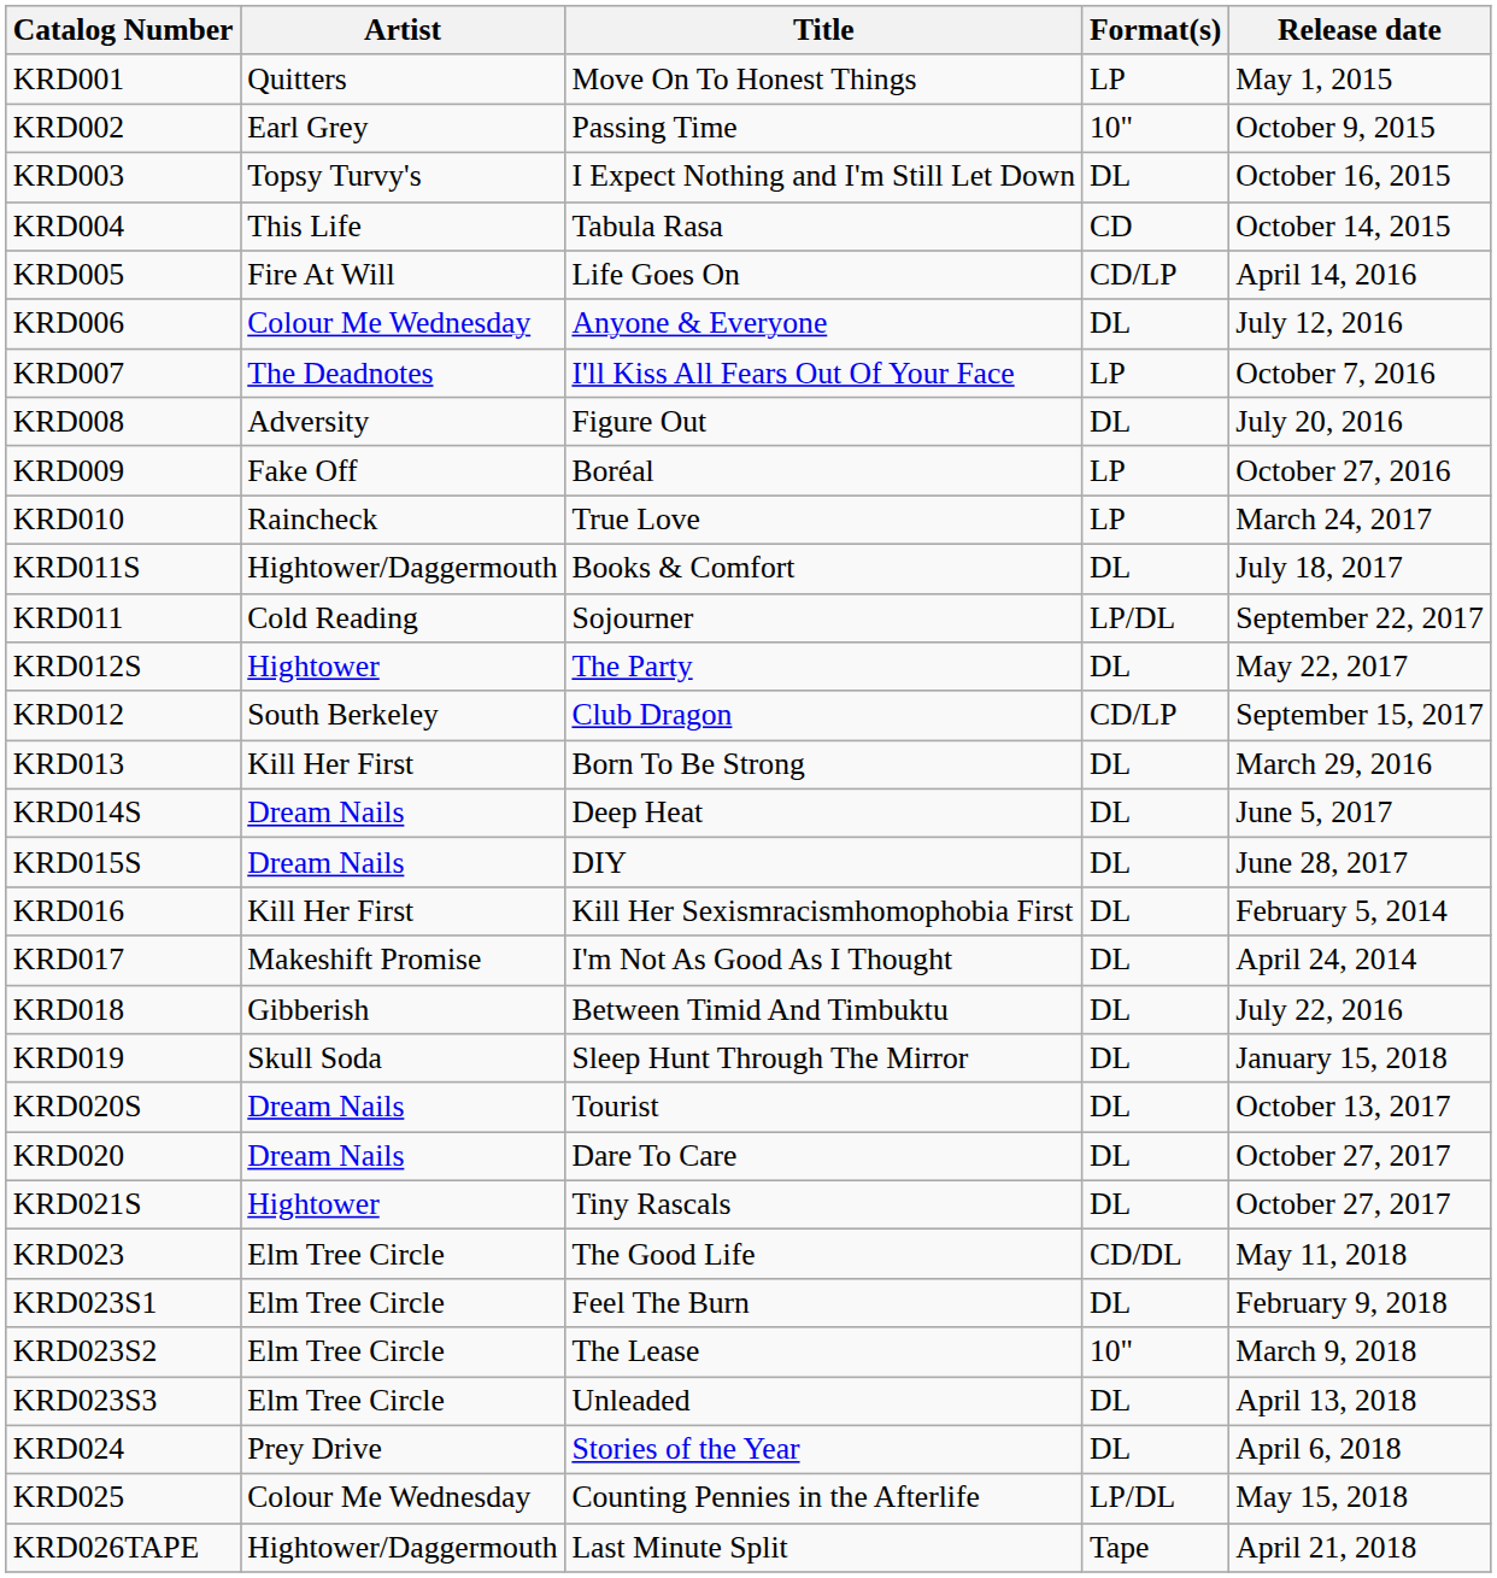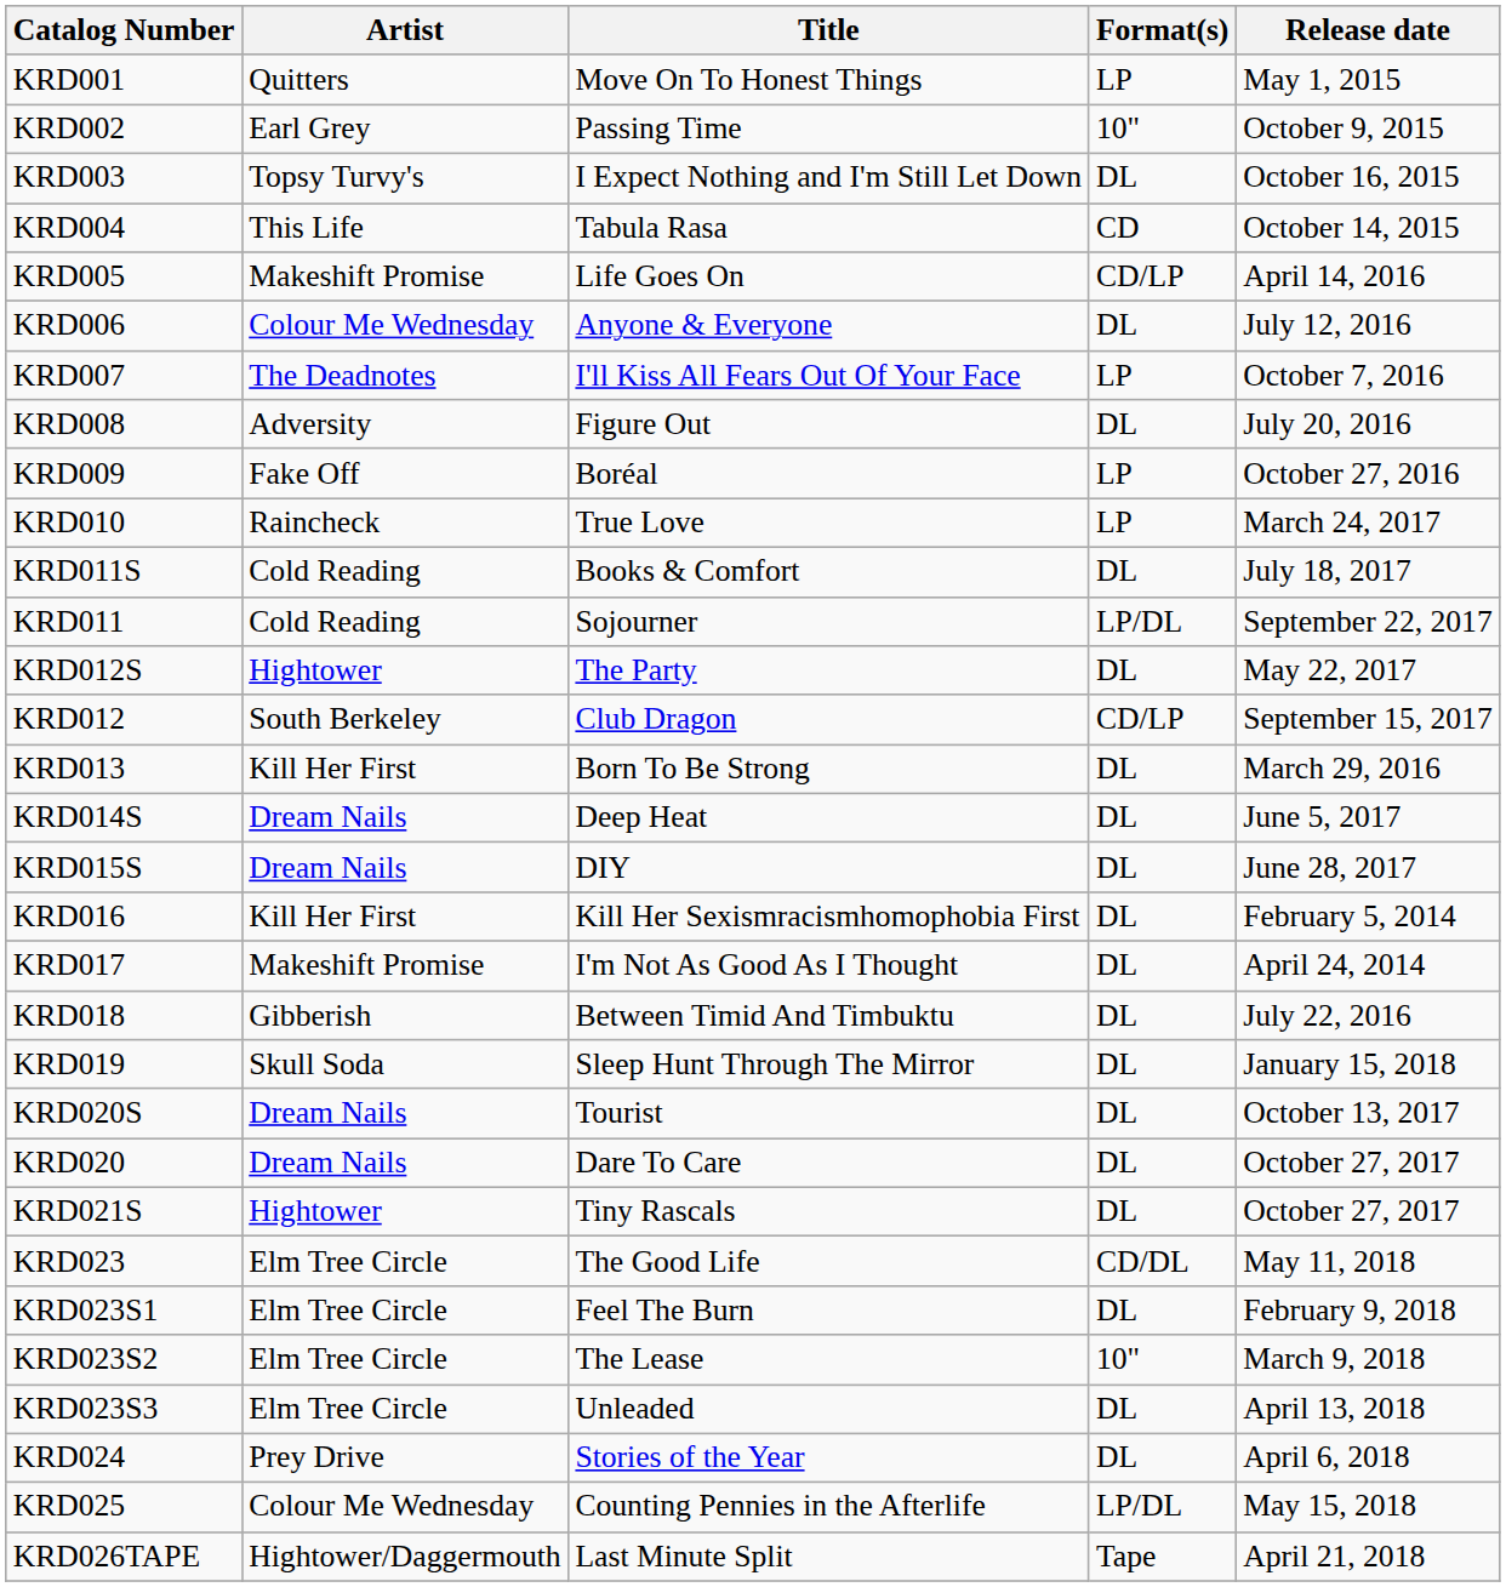KRD005 | Artist: Fire At Will -> Makeshift Promise
KRD011S | Artist: Hightower/Daggermouth -> Cold Reading
